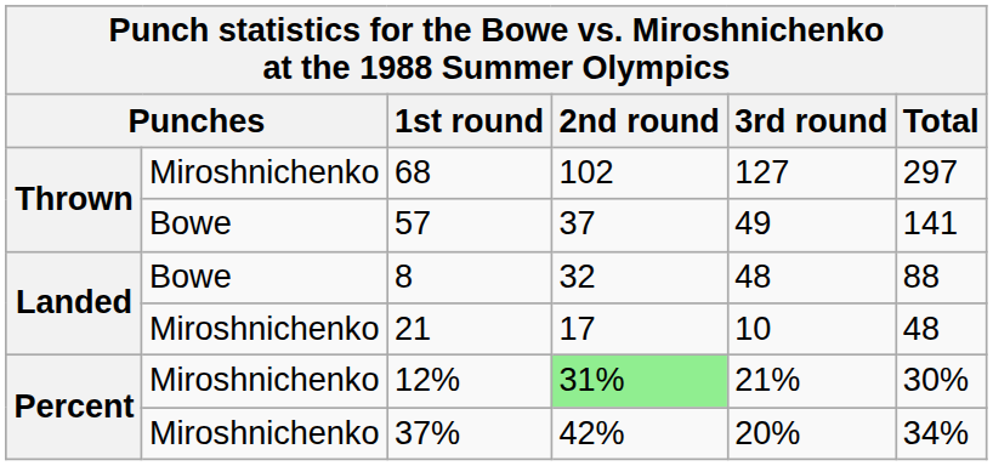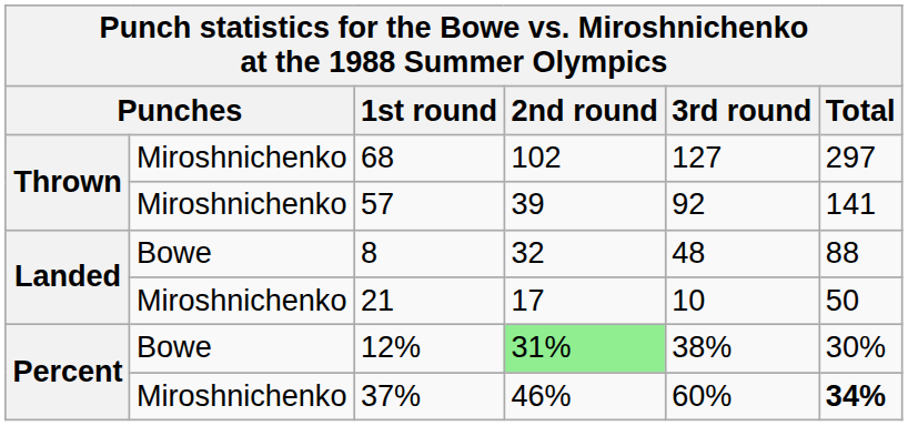57 | column 2: Bowe -> Miroshnichenko
57 | 2nd round: 37 -> 39
57 | 3rd round: 49 -> 92
21 | Total: 48 -> 50
12% | column 2: Miroshnichenko -> Bowe
12% | 3rd round: 21% -> 38%
37% | 2nd round: 42% -> 46%
37% | 3rd round: 20% -> 60%
37% | Total: normal -> bold
